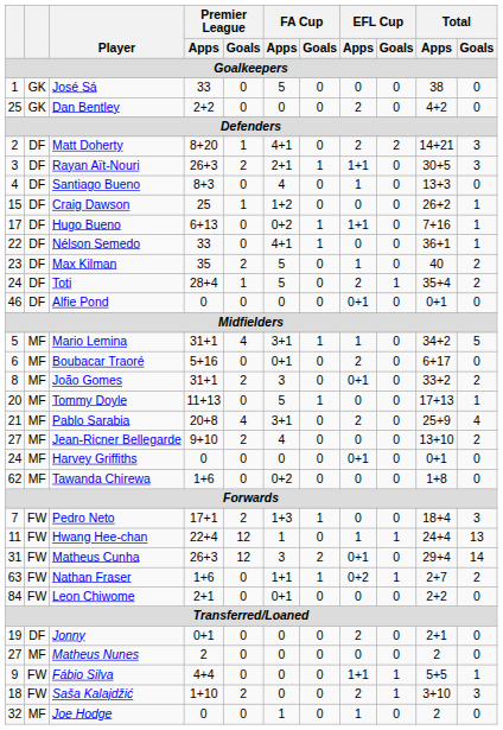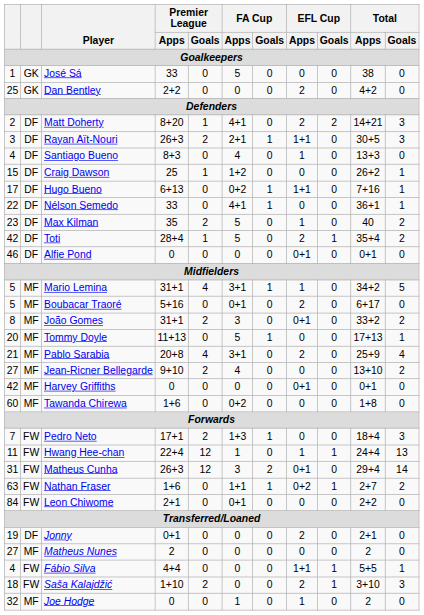Toti | column 1: 24 -> 42
Boubacar Traoré | column 1: 6 -> 5
Harvey Griffiths | column 1: 24 -> 42
Tawanda Chirewa | column 1: 62 -> 60
Fábio Silva | column 1: 9 -> 4
